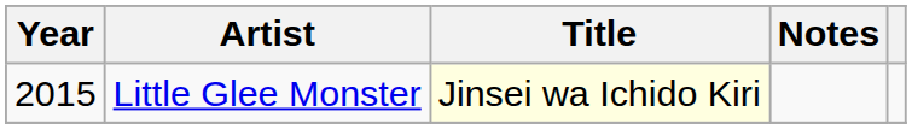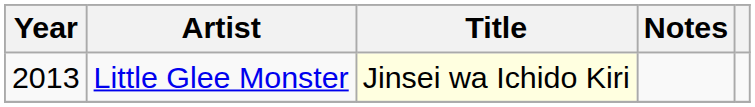Little Glee Monster | Year: 2015 -> 2013
